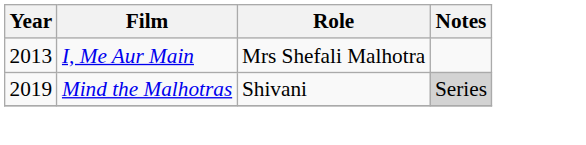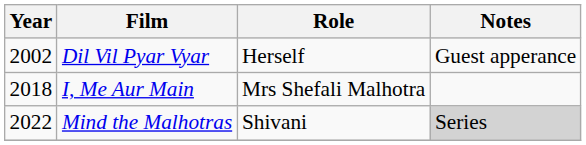+ row: 2002 | Dil Vil Pyar Vyar | Herself | Guest apperance
I, Me Aur Main | Year: 2013 -> 2018
Mind the Malhotras | Year: 2019 -> 2022
